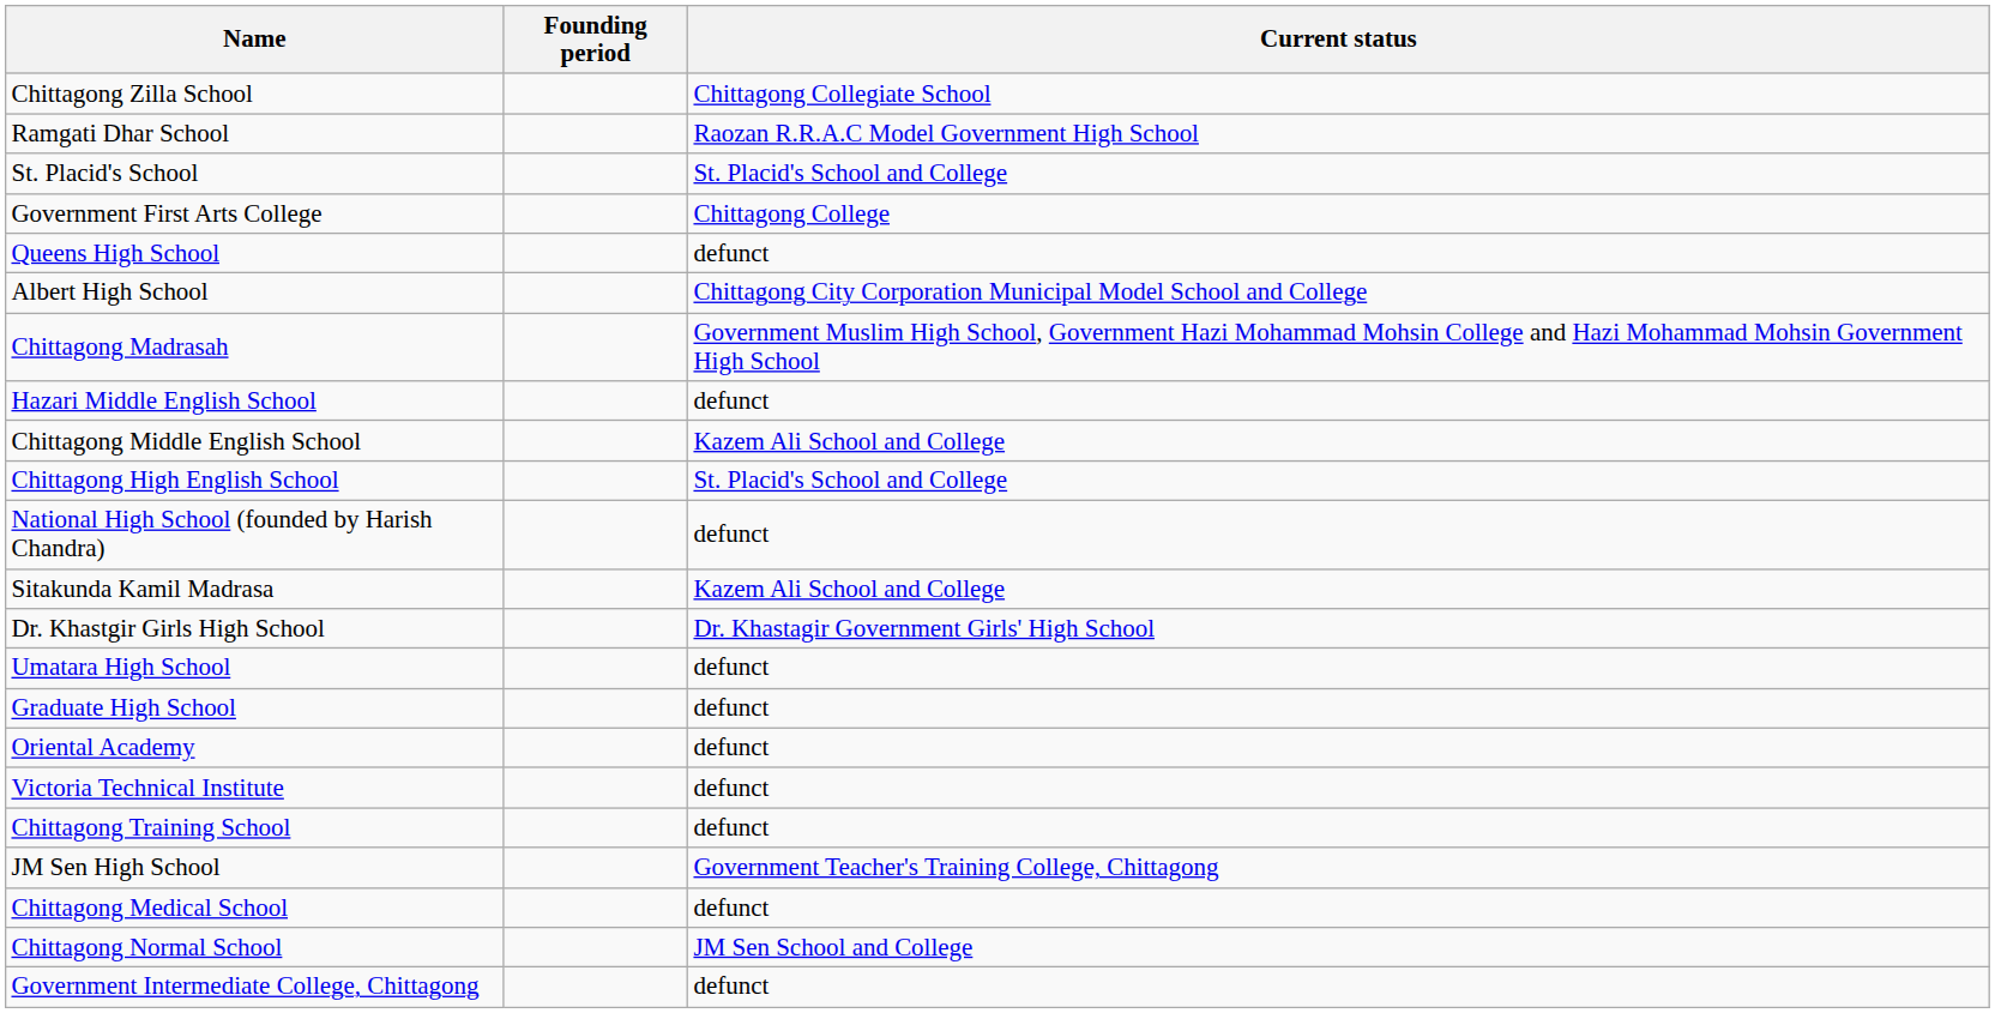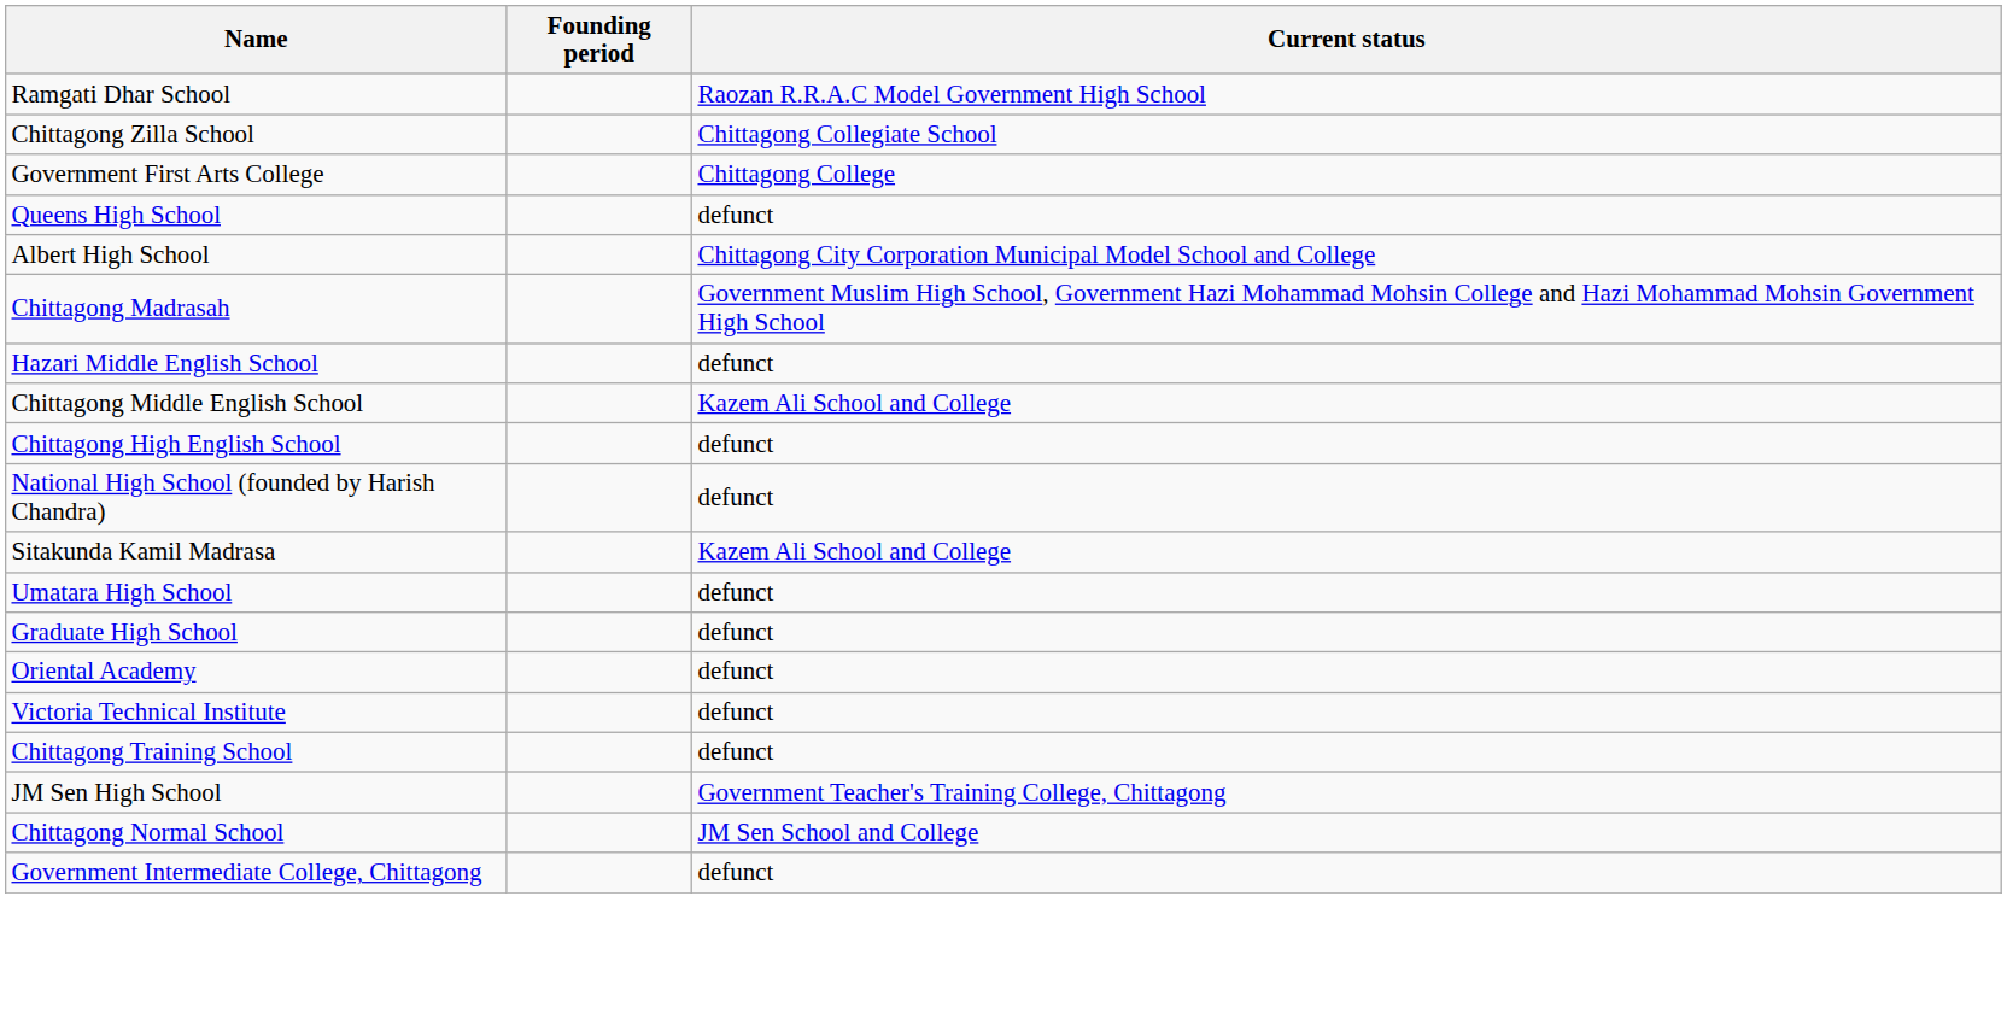rows swapped: Ramgati Dhar School <-> Chittagong Zilla School
- row: St. Placid's School | St. Placid's School and College
Chittagong High English School | Current status: St. Placid's School and College -> defunct
- row: Dr. Khastgir Girls High School | Dr. Khastagir Government Girls' High School
- row: Chittagong Medical School | defunct
